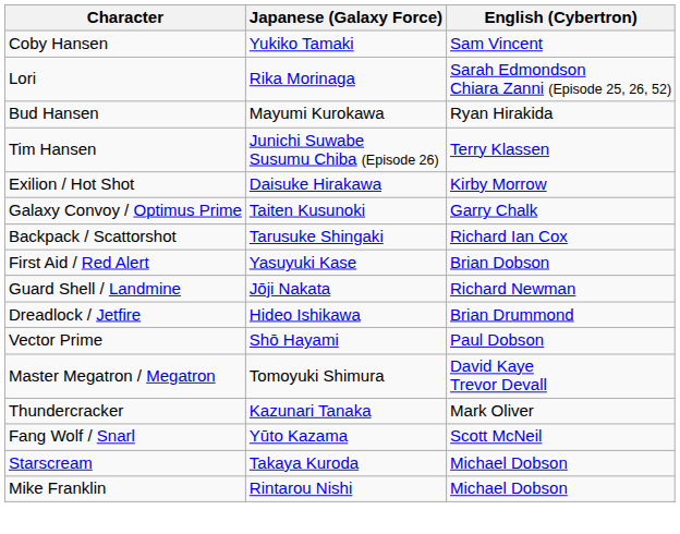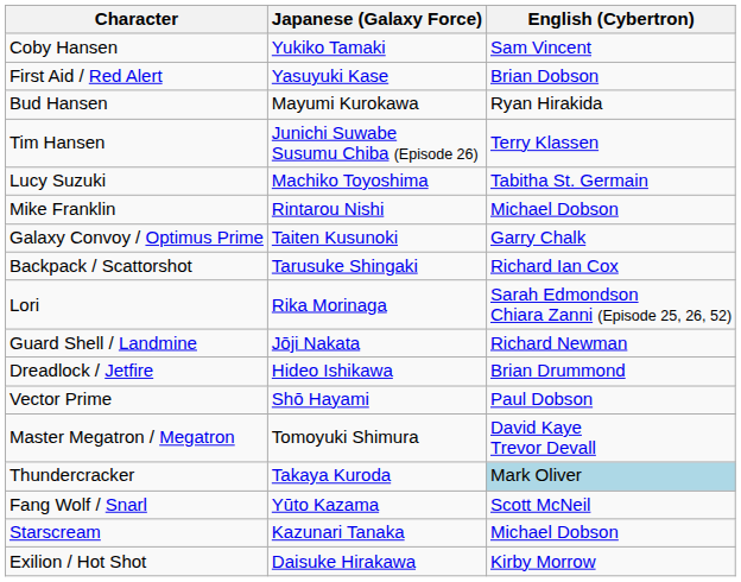rows swapped: Lori <-> First Aid / Red Alert
+ row: Lucy Suzuki | Machiko Toyoshima | Tabitha St. Germain
rows swapped: Mike Franklin <-> Exilion / Hot Shot
Thundercracker | Japanese (Galaxy Force): Kazunari Tanaka -> Takaya Kuroda
Thundercracker | English (Cybertron): no background -> lightblue background
Starscream | Japanese (Galaxy Force): Takaya Kuroda -> Kazunari Tanaka
